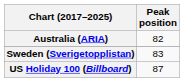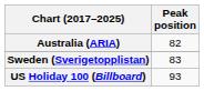US Holiday 100 (Billboard) | Peak position: 87 -> 93
